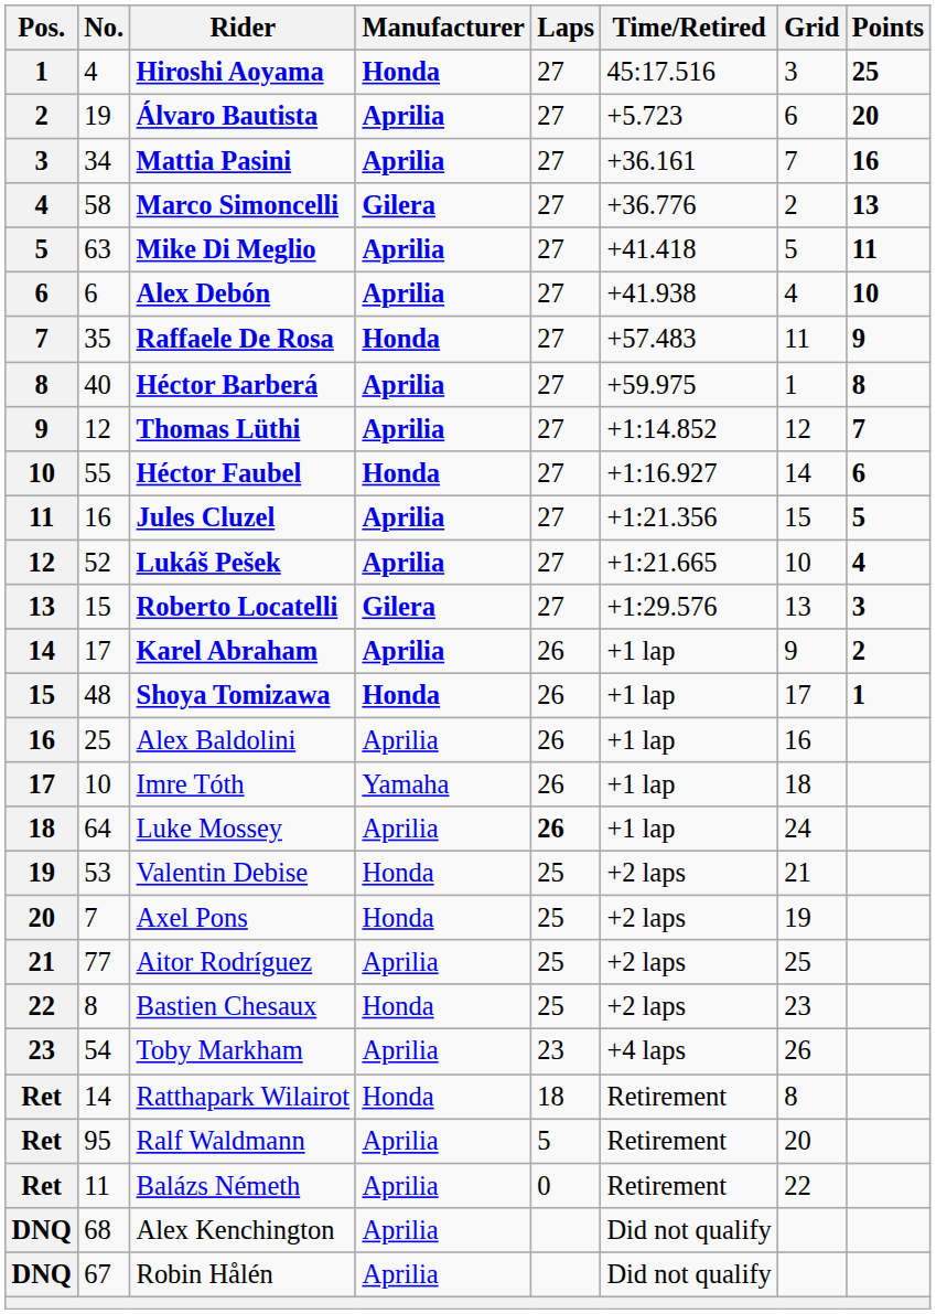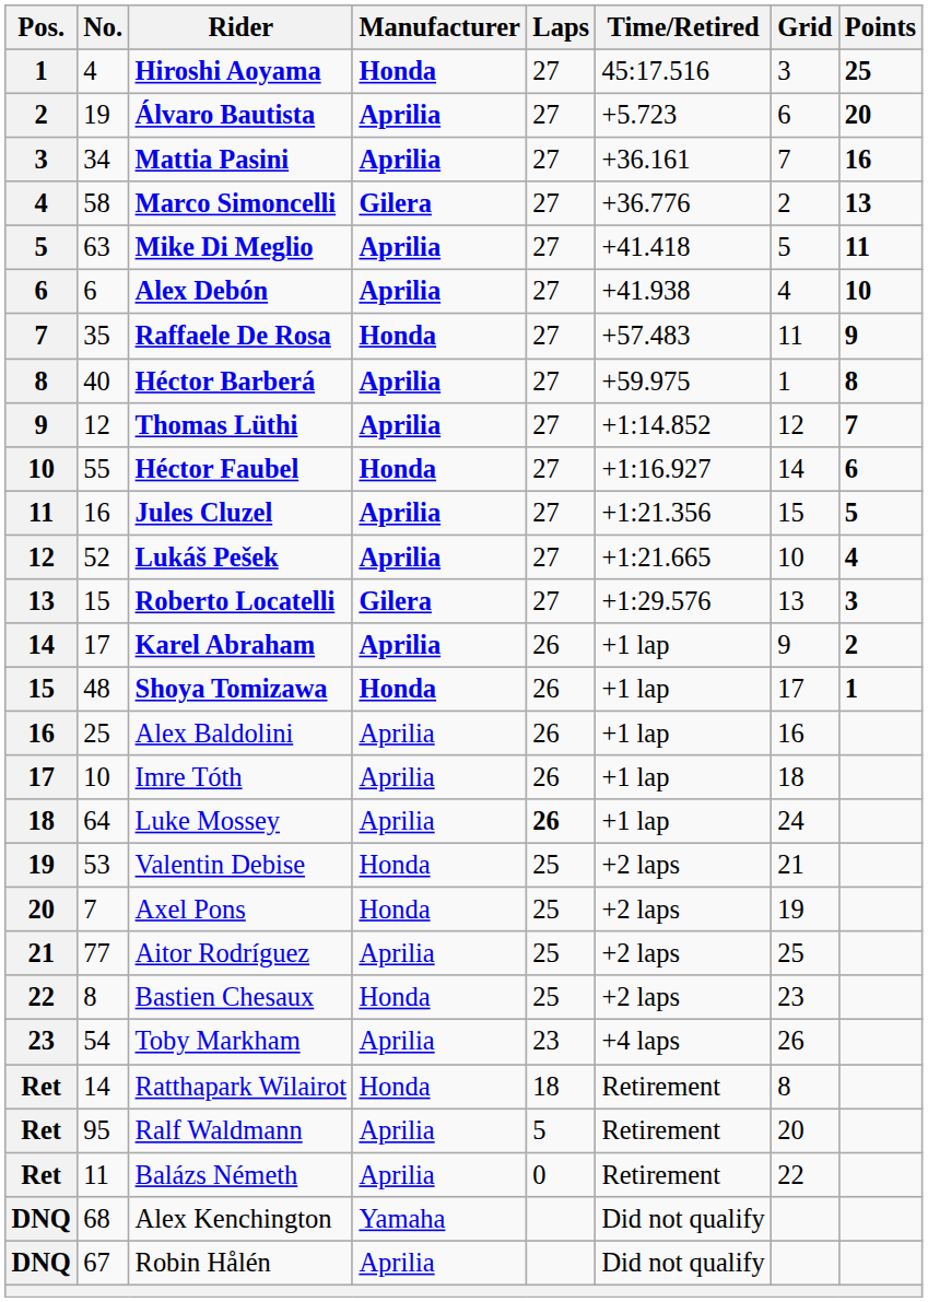Imre Tóth | Manufacturer: Yamaha -> Aprilia
Alex Kenchington | Manufacturer: Aprilia -> Yamaha
